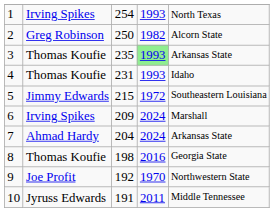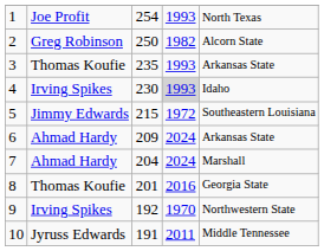1 | column 2: Irving Spikes -> Joe Profit
3 | column 4: lightgreen background -> no background
4 | column 2: Thomas Koufie -> Irving Spikes
4 | column 3: 231 -> 230
4 | column 4: no background -> lightgrey background
6 | column 2: Irving Spikes -> Ahmad Hardy
6 | column 5: Marshall -> Arkansas State
7 | column 5: Arkansas State -> Marshall
8 | column 3: 198 -> 201
9 | column 2: Joe Profit -> Irving Spikes
